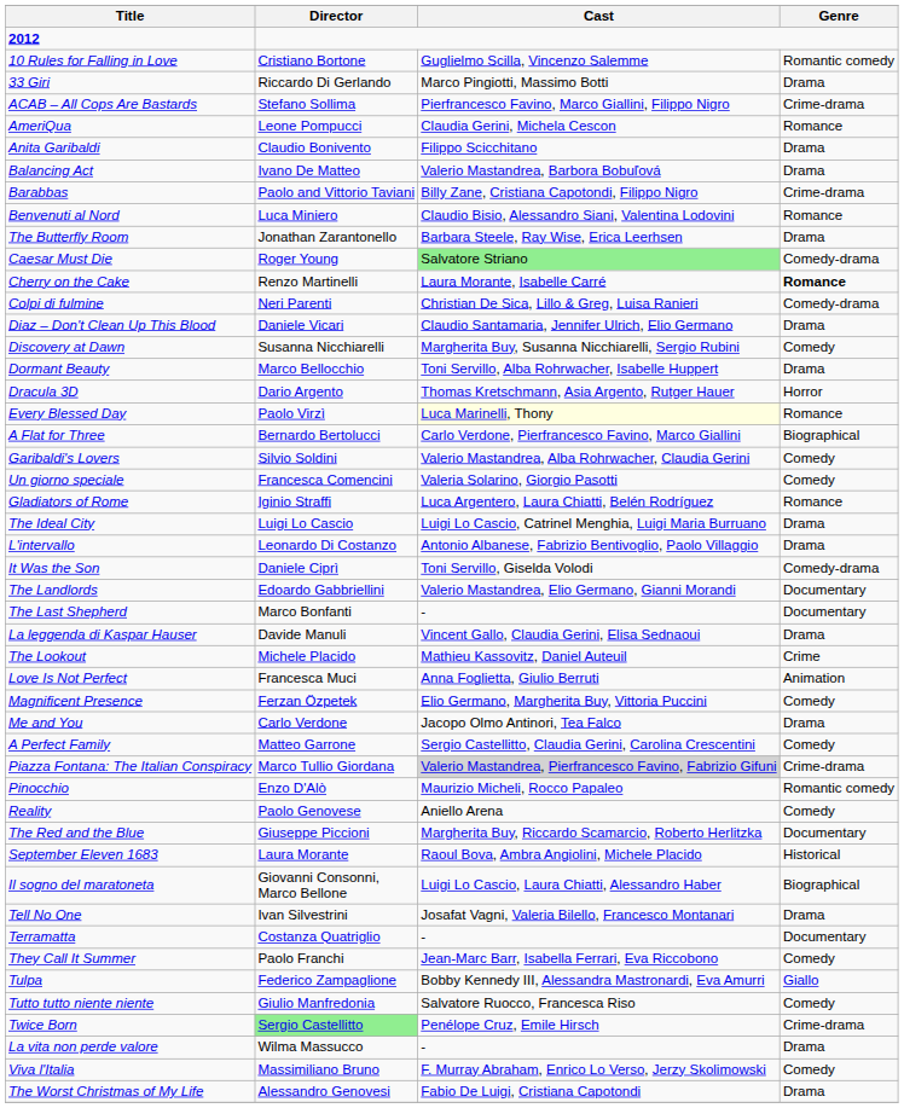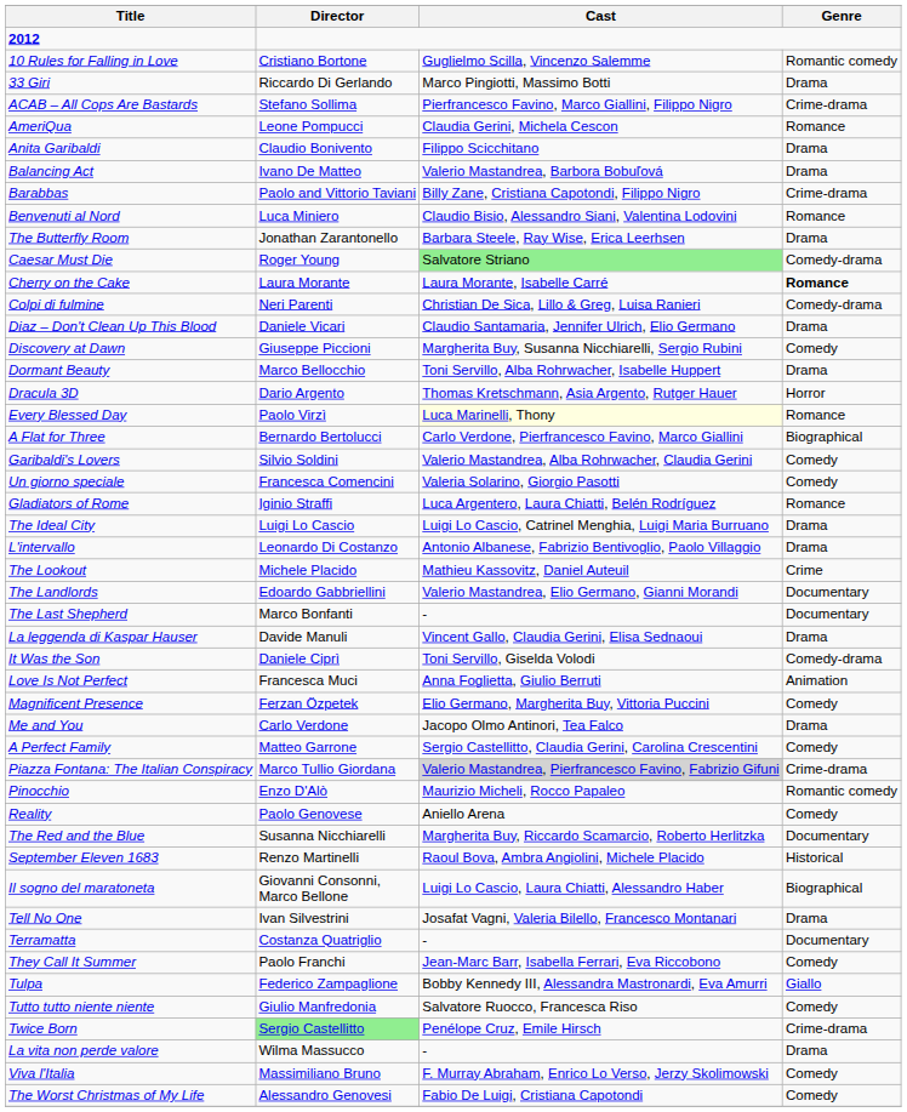Cherry on the Cake | Director: Renzo Martinelli -> Laura Morante
Discovery at Dawn | Director: Susanna Nicchiarelli -> Giuseppe Piccioni
rows swapped: It Was the Son <-> The Lookout
The Red and the Blue | Director: Giuseppe Piccioni -> Susanna Nicchiarelli
September Eleven 1683 | Director: Laura Morante -> Renzo Martinelli
The Worst Christmas of My Life | Genre: Drama -> Comedy
